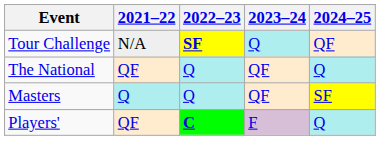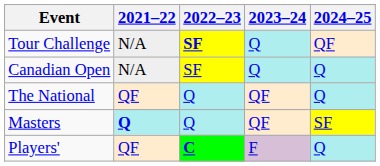+ row: Canadian Open | N/A | SF | Q | Q
Masters | 2021–22: normal -> bold
